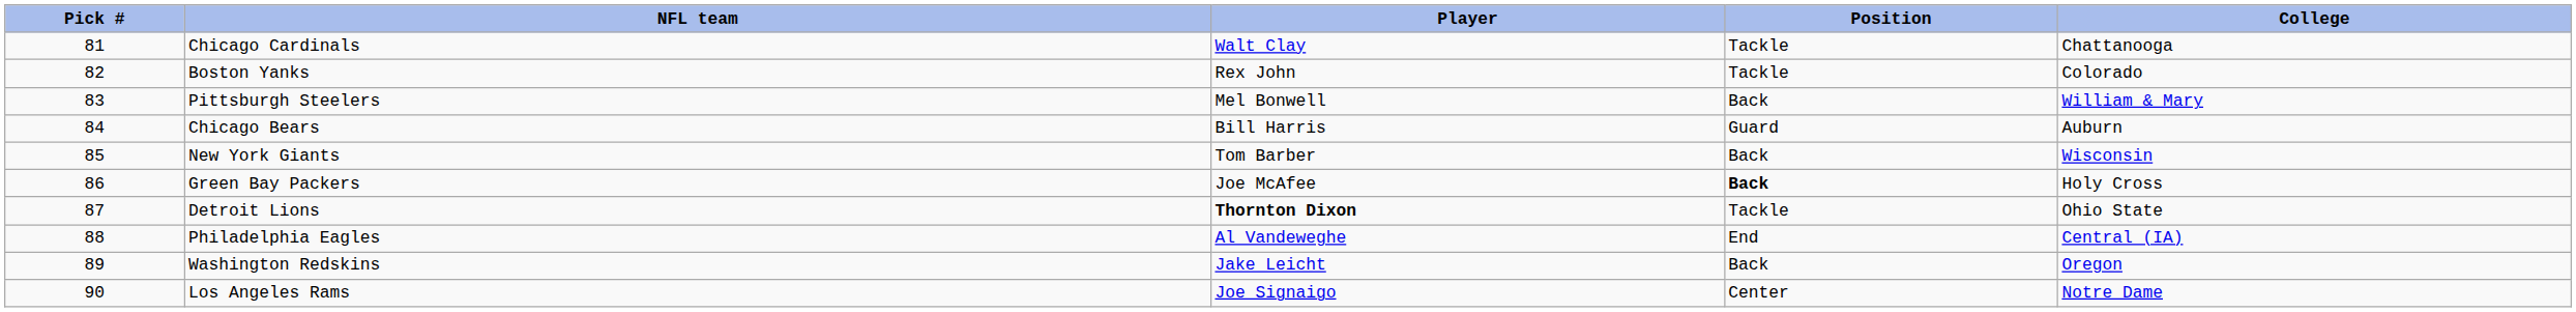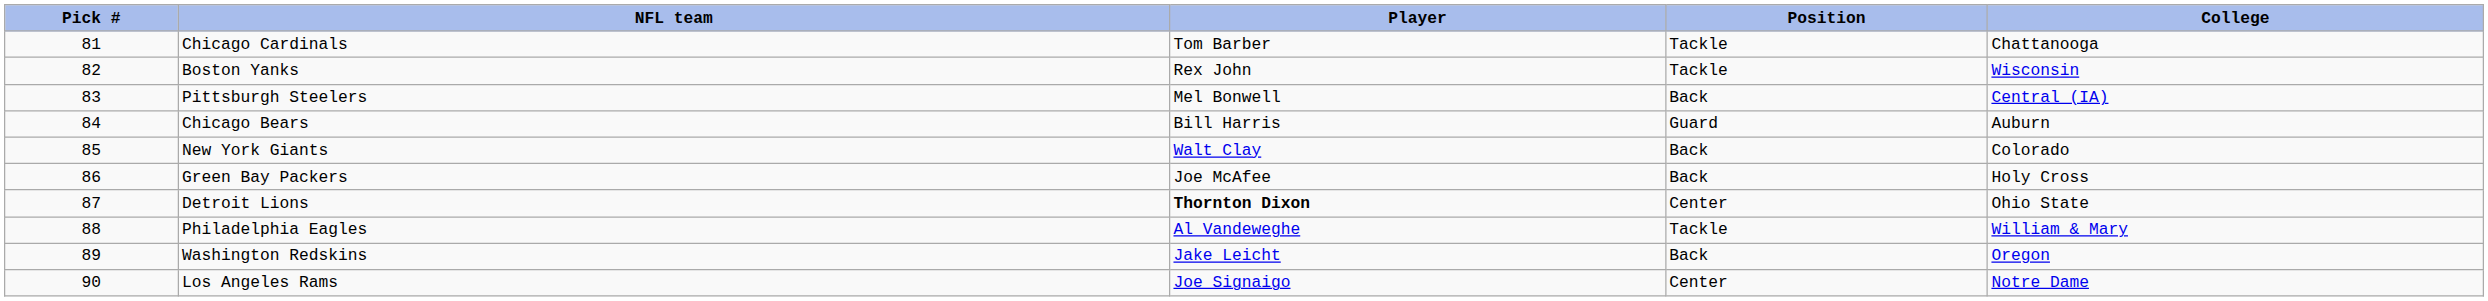Chicago Cardinals | Player: Walt Clay -> Tom Barber
Boston Yanks | College: Colorado -> Wisconsin
Pittsburgh Steelers | College: William & Mary -> Central (IA)
New York Giants | Player: Tom Barber -> Walt Clay
New York Giants | College: Wisconsin -> Colorado
Green Bay Packers | Position: bold -> normal
Detroit Lions | Position: Tackle -> Center
Philadelphia Eagles | Position: End -> Tackle
Philadelphia Eagles | College: Central (IA) -> William & Mary
